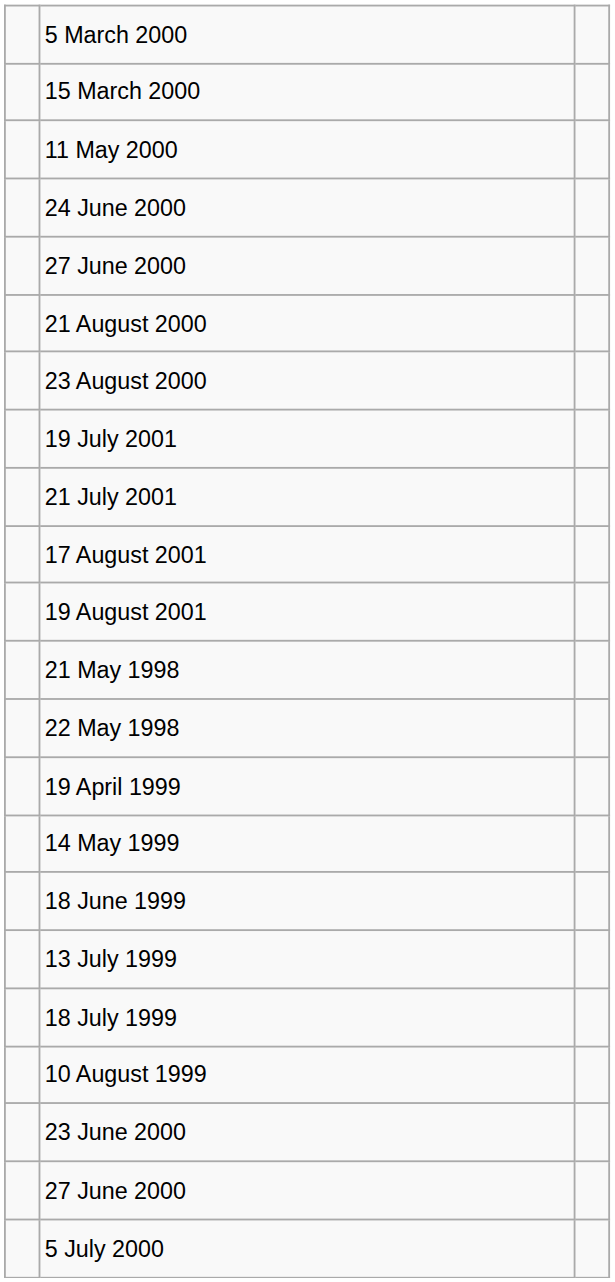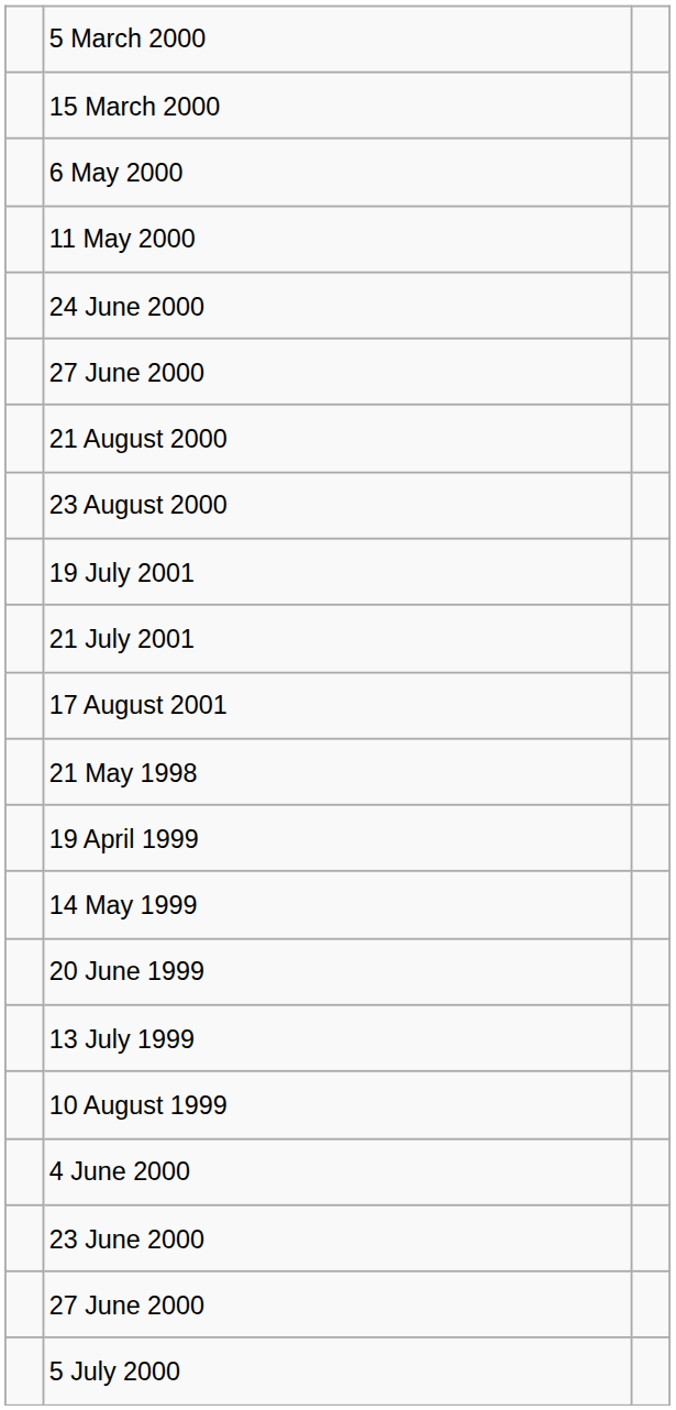+ row: 6 May 2000
- row: 19 August 2001
- row: 22 May 1998
- row: 18 June 1999
+ row: 20 June 1999
- row: 18 July 1999
+ row: 4 June 2000
